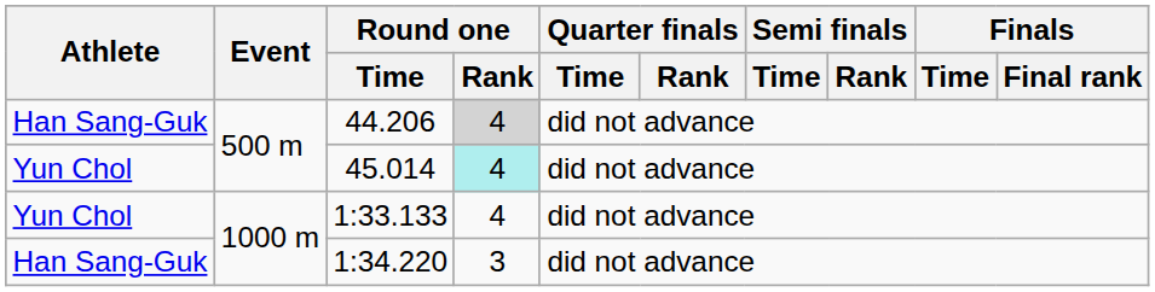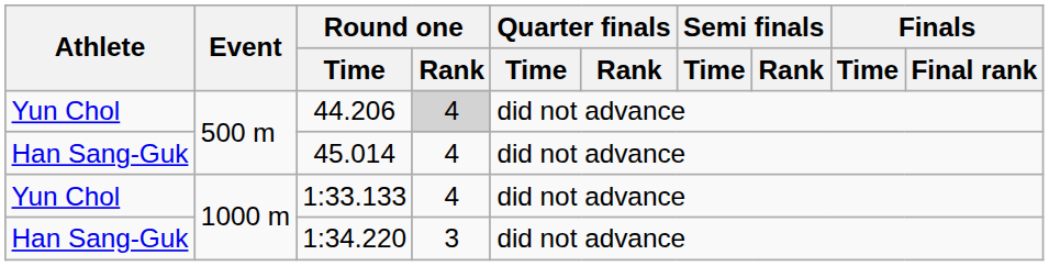44.206 | Athlete: Han Sang-Guk -> Yun Chol
45.014 | Athlete: Yun Chol -> Han Sang-Guk
45.014 | Round one / Rank: paleturquoise background -> no background
